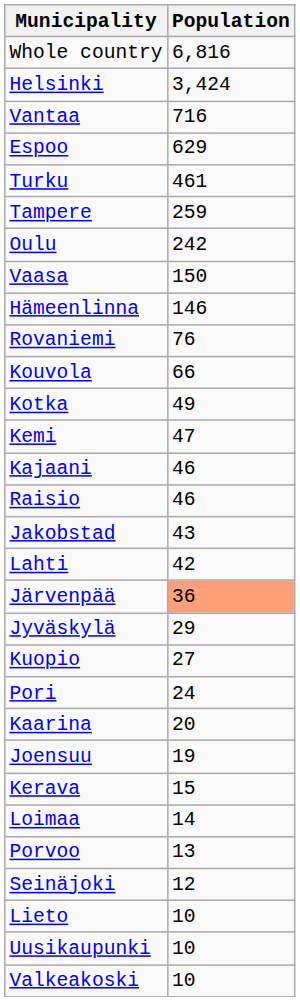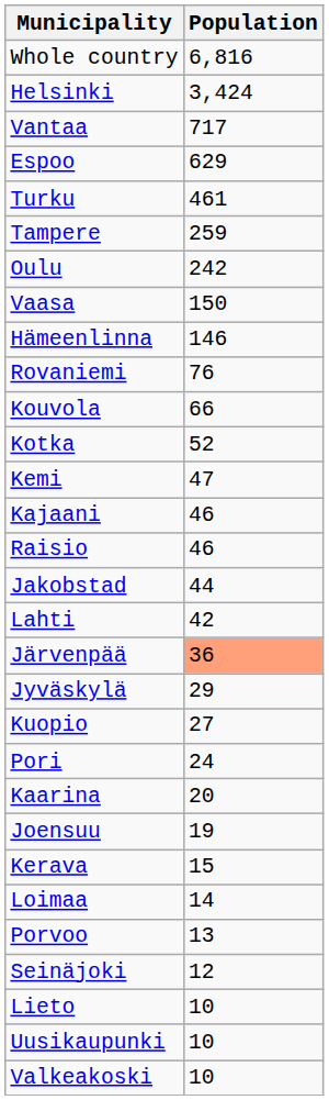Vantaa | Population: 716 -> 717
Kotka | Population: 49 -> 52
Jakobstad | Population: 43 -> 44
